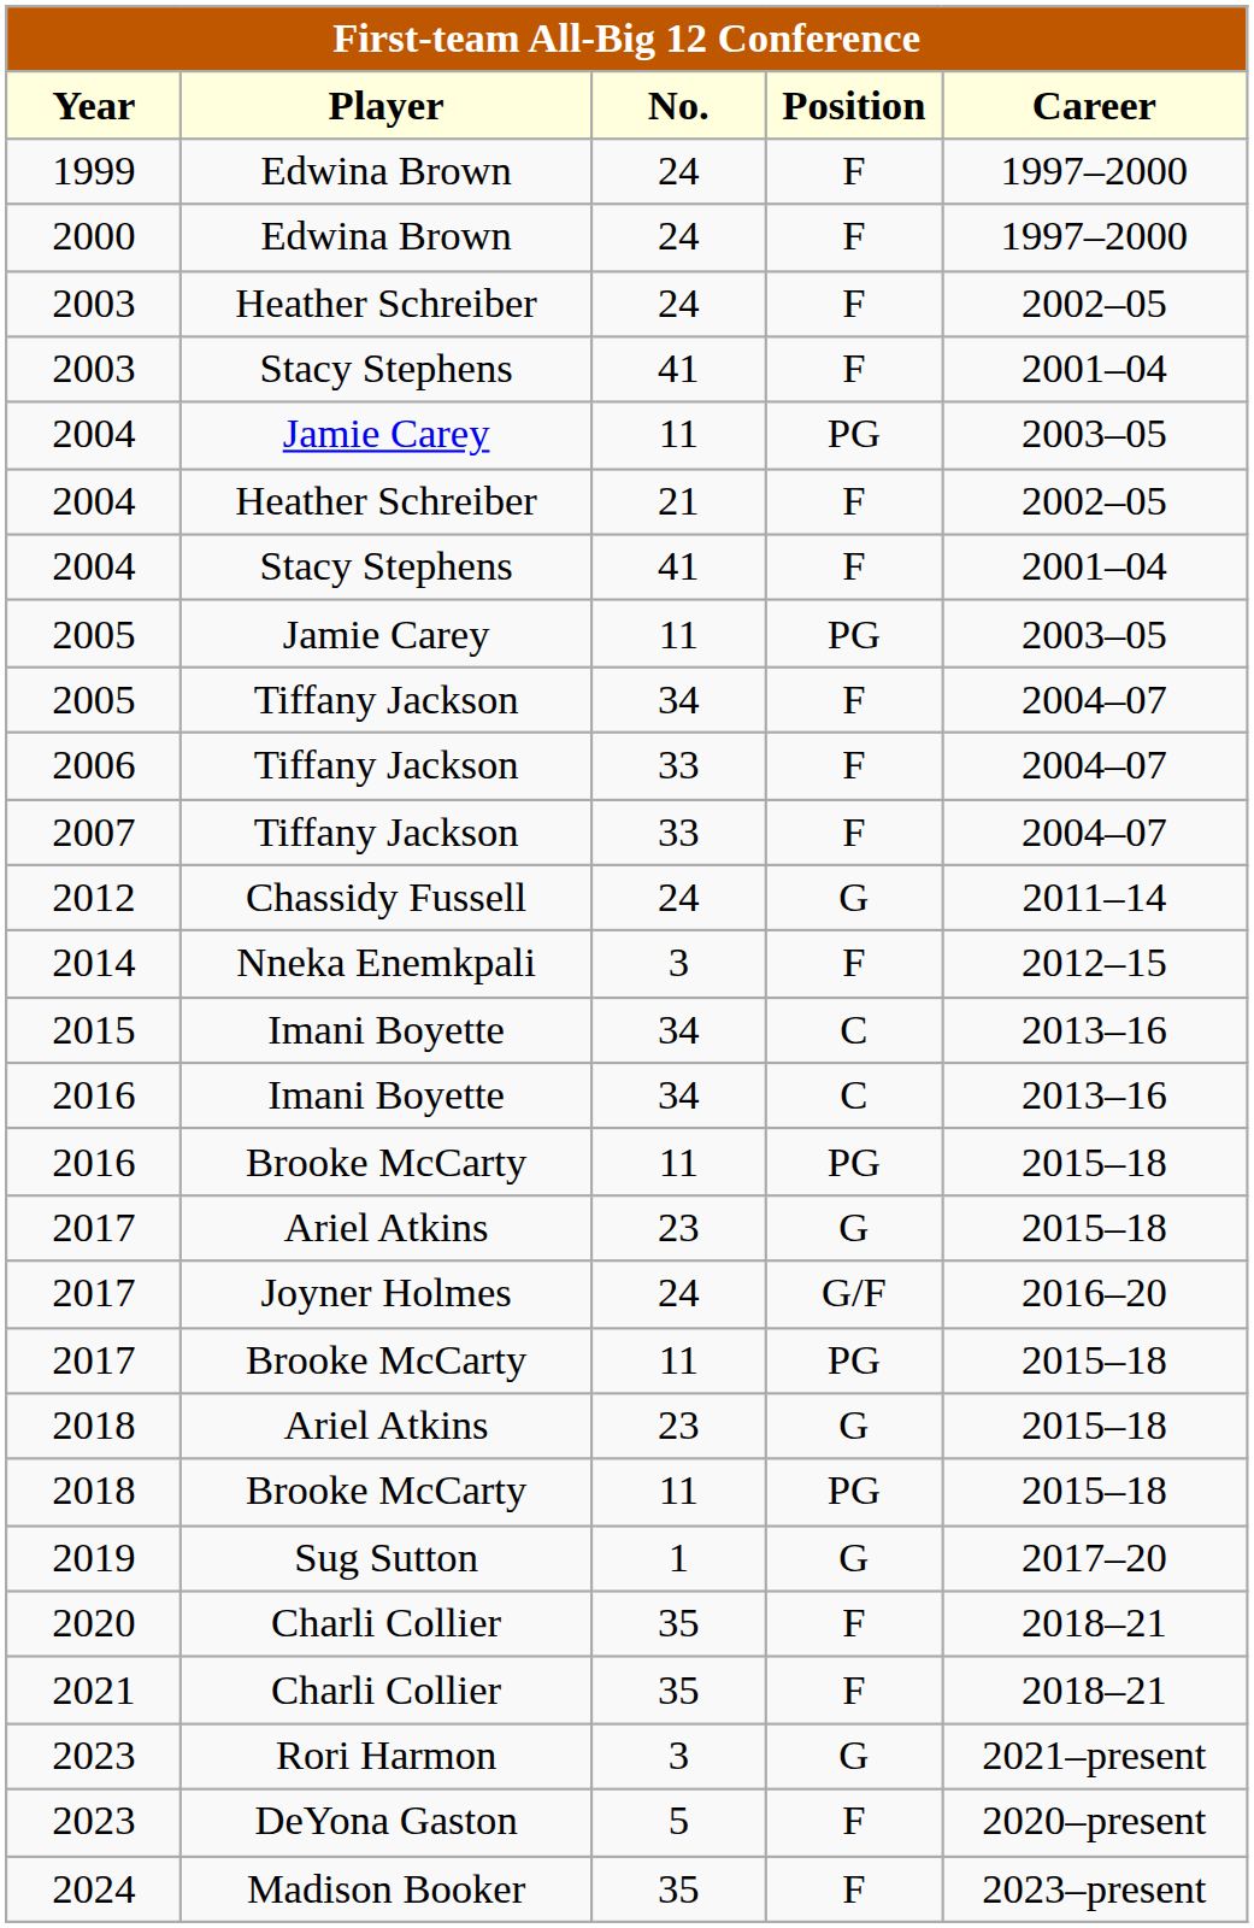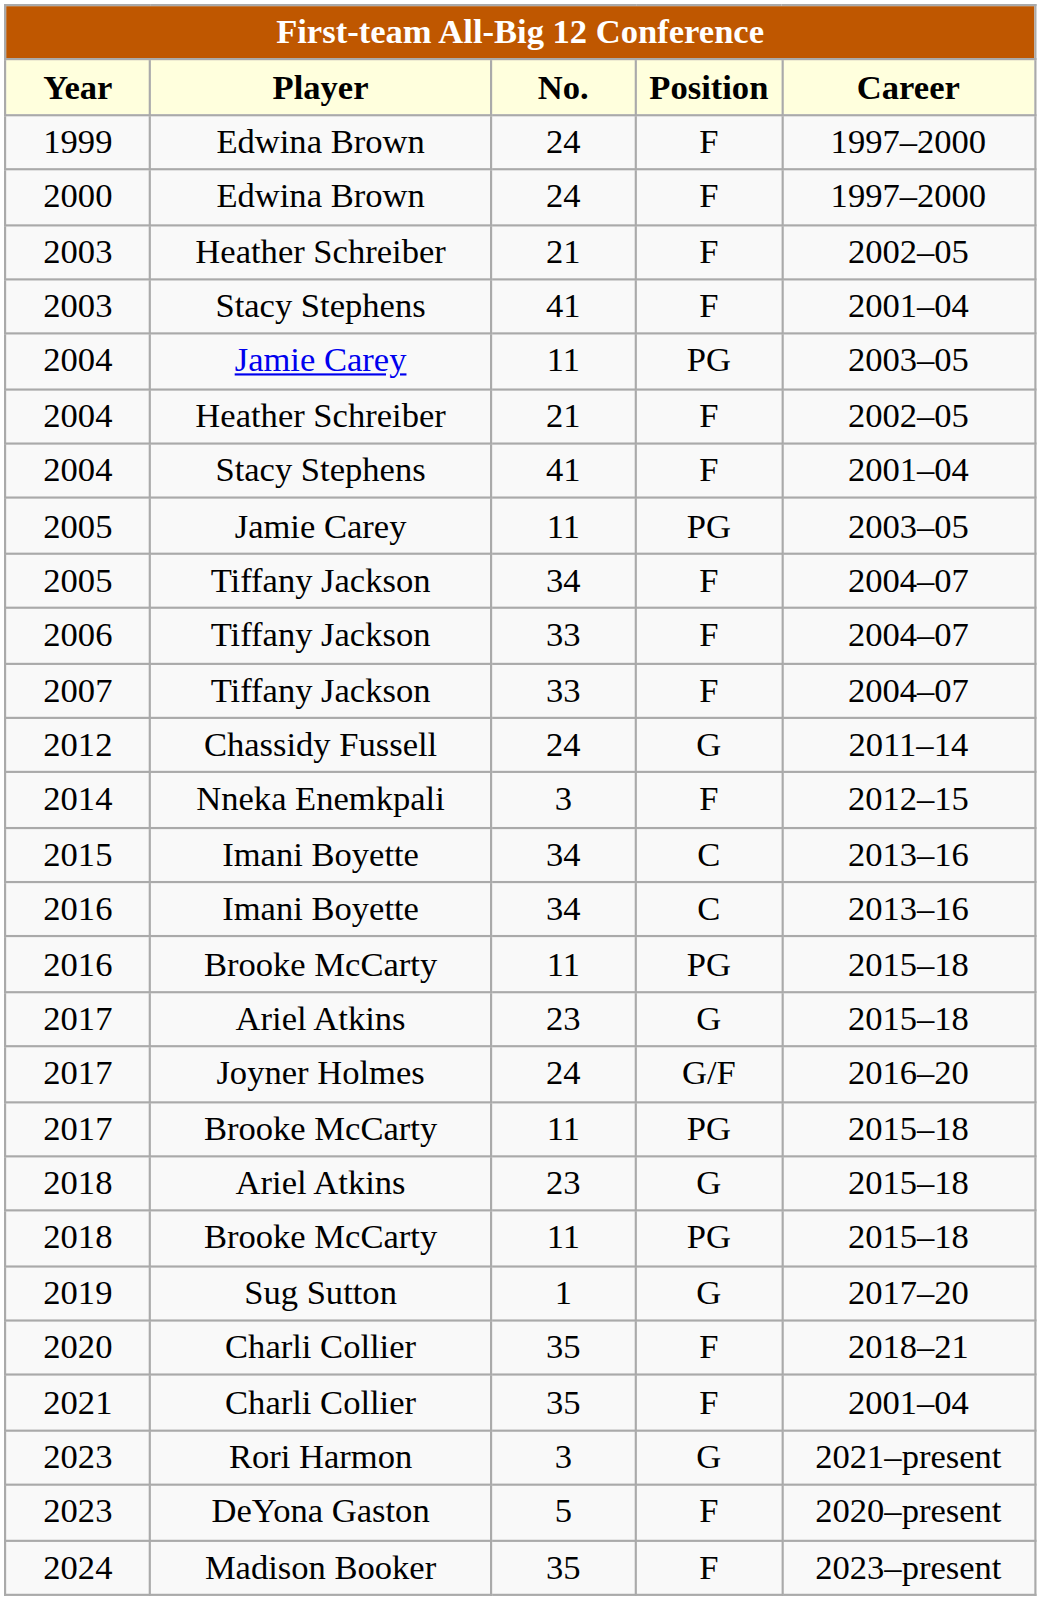2003 / Heather Schreiber | No.: 24 -> 21
2021 | Career: 2018–21 -> 2001–04
